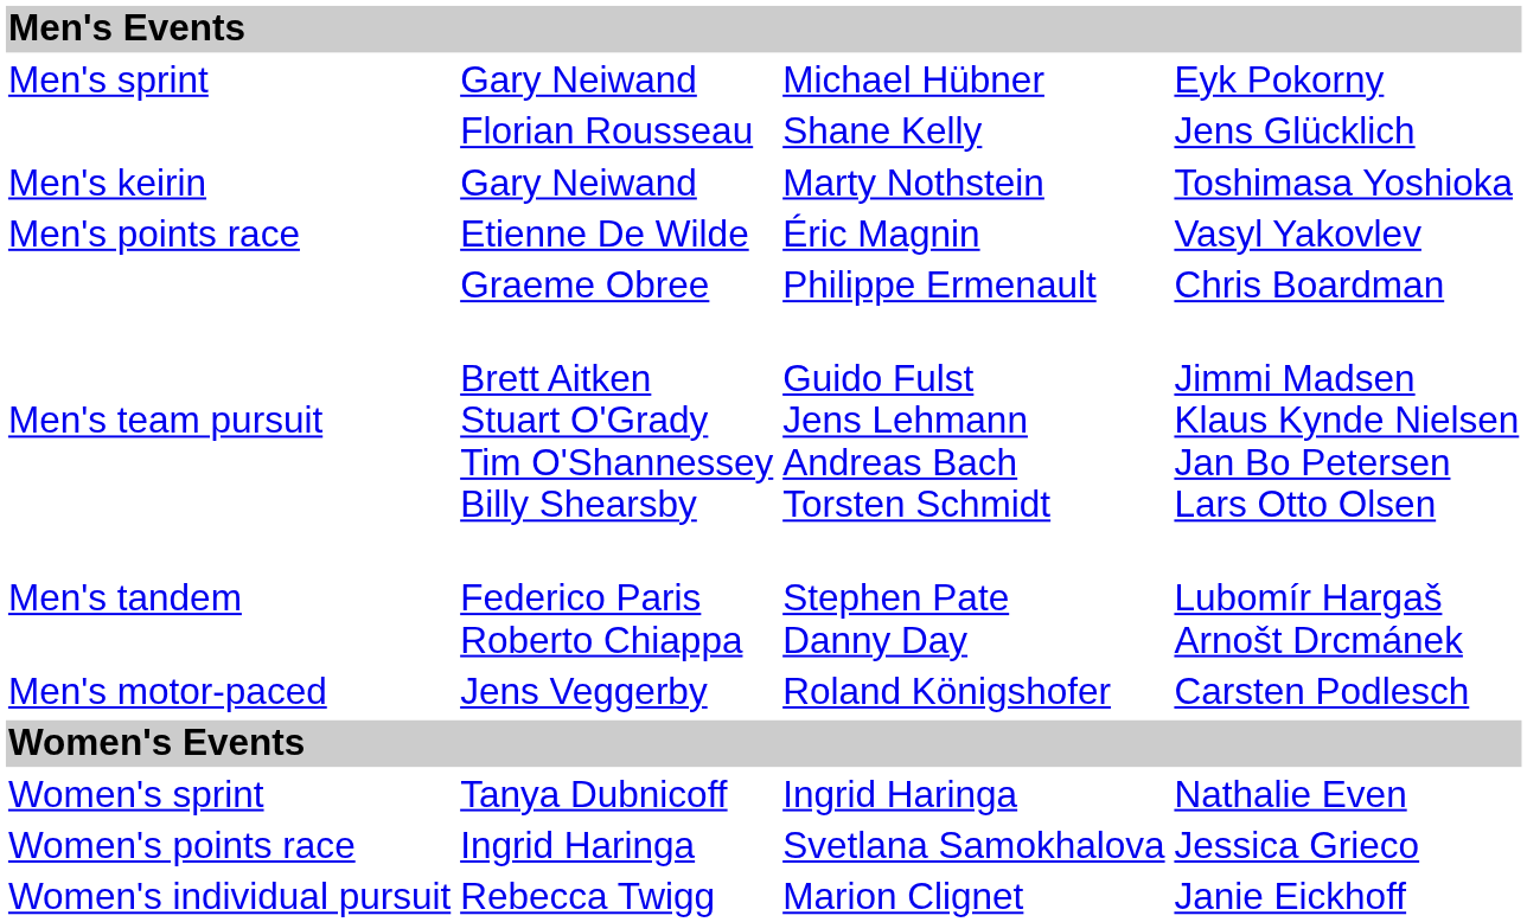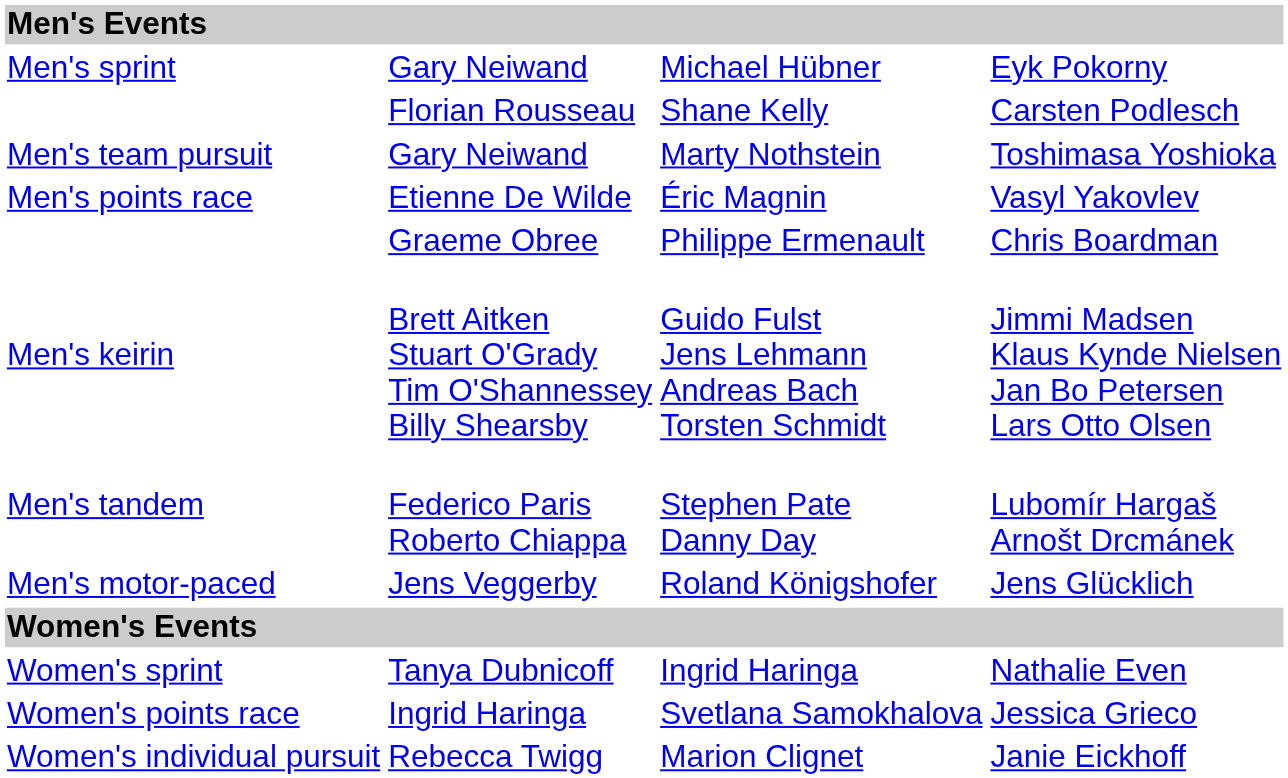Shane Kelly | column 4: Jens Glücklich -> Carsten Podlesch
Marty Nothstein | column 1: Men's keirin -> Men's team pursuit
Guido Fulst Jens Lehmann Andreas Bach Torsten Schmidt | column 1: Men's team pursuit -> Men's keirin
Roland Königshofer | column 4: Carsten Podlesch -> Jens Glücklich
